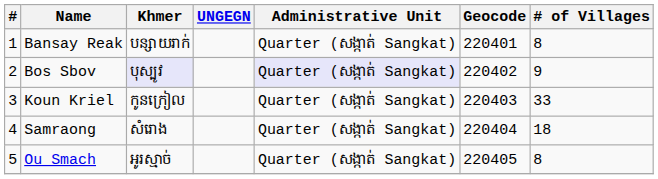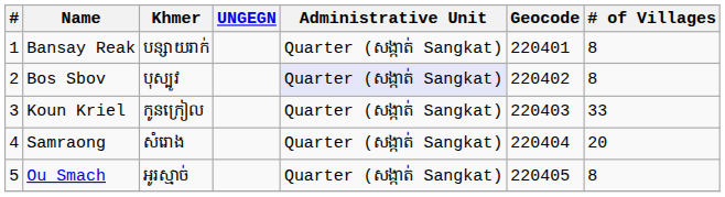Bos Sbov | Khmer: lavender background -> no background
Bos Sbov | # of Villages: 9 -> 8
Samraong | # of Villages: 18 -> 20
